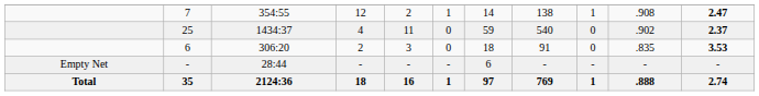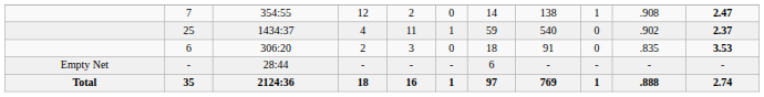7 | column 6: 1 -> 0
25 | column 6: 0 -> 1
